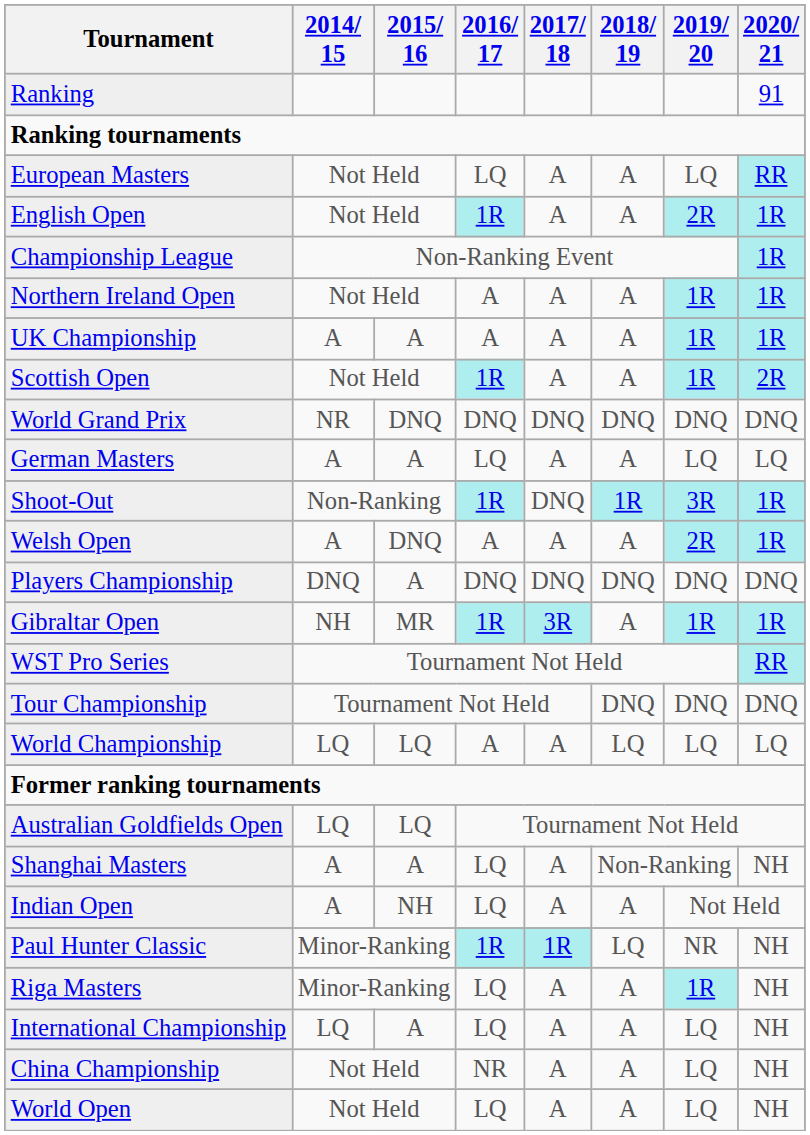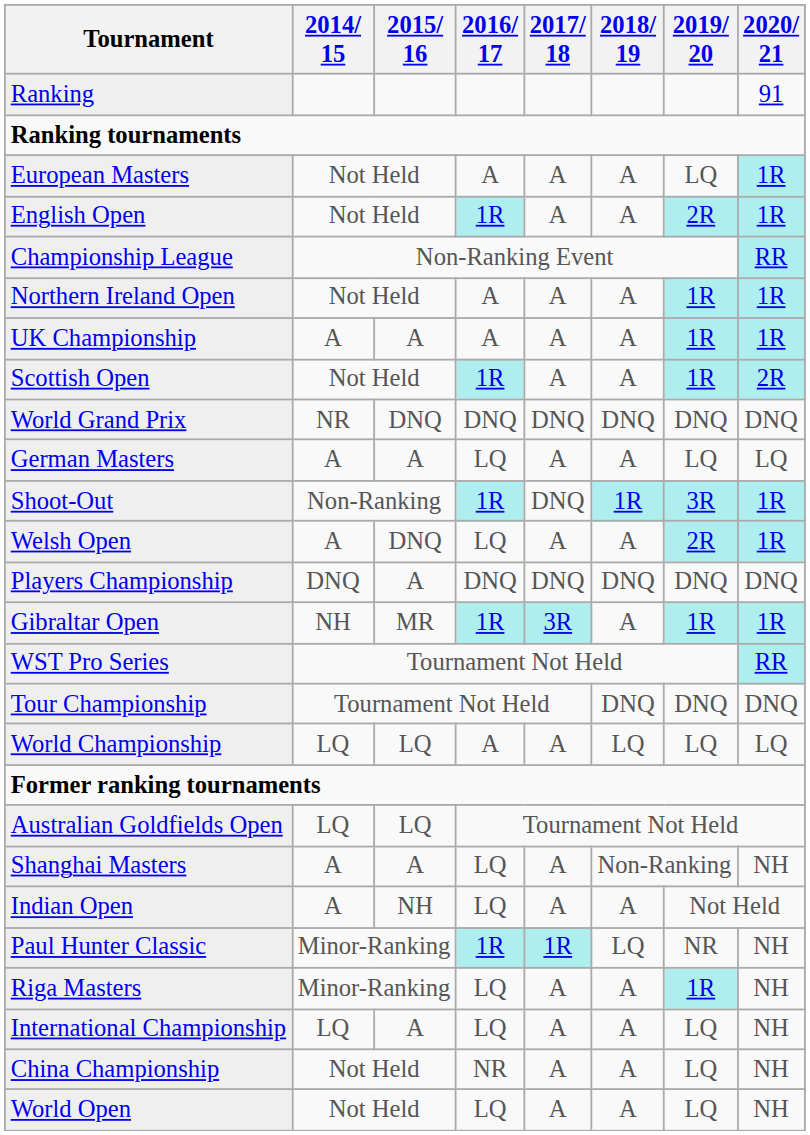European Masters | 2016/ 17: LQ -> A
European Masters | 2020/ 21: RR -> 1R
Championship League | 2020/ 21: 1R -> RR
Welsh Open | 2016/ 17: A -> LQ
